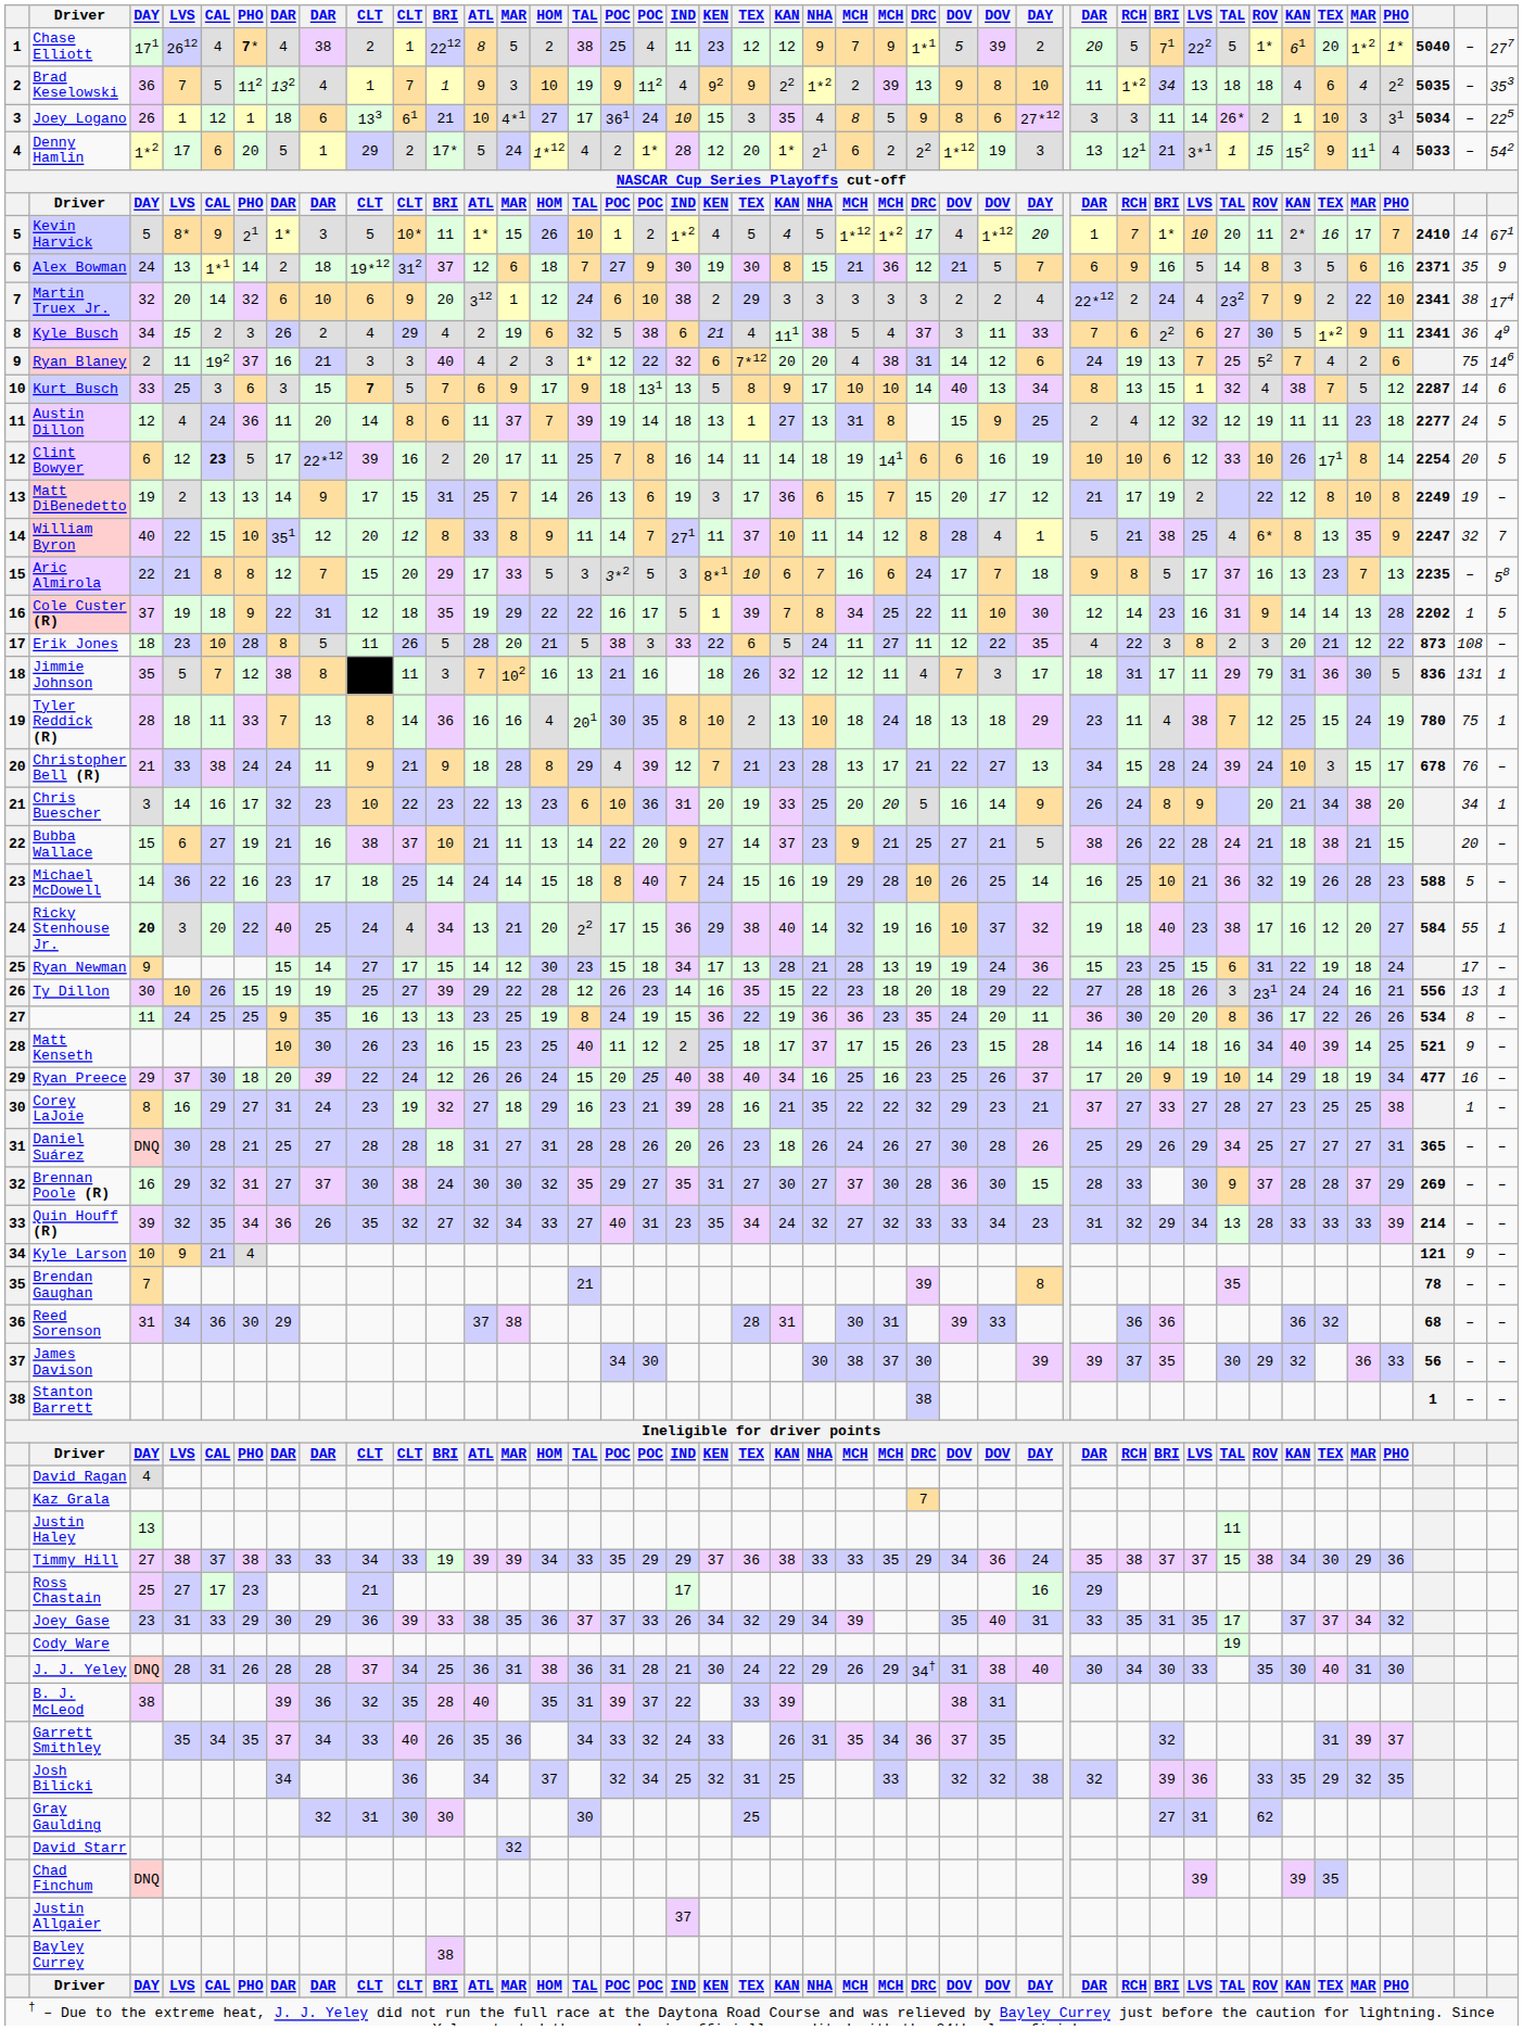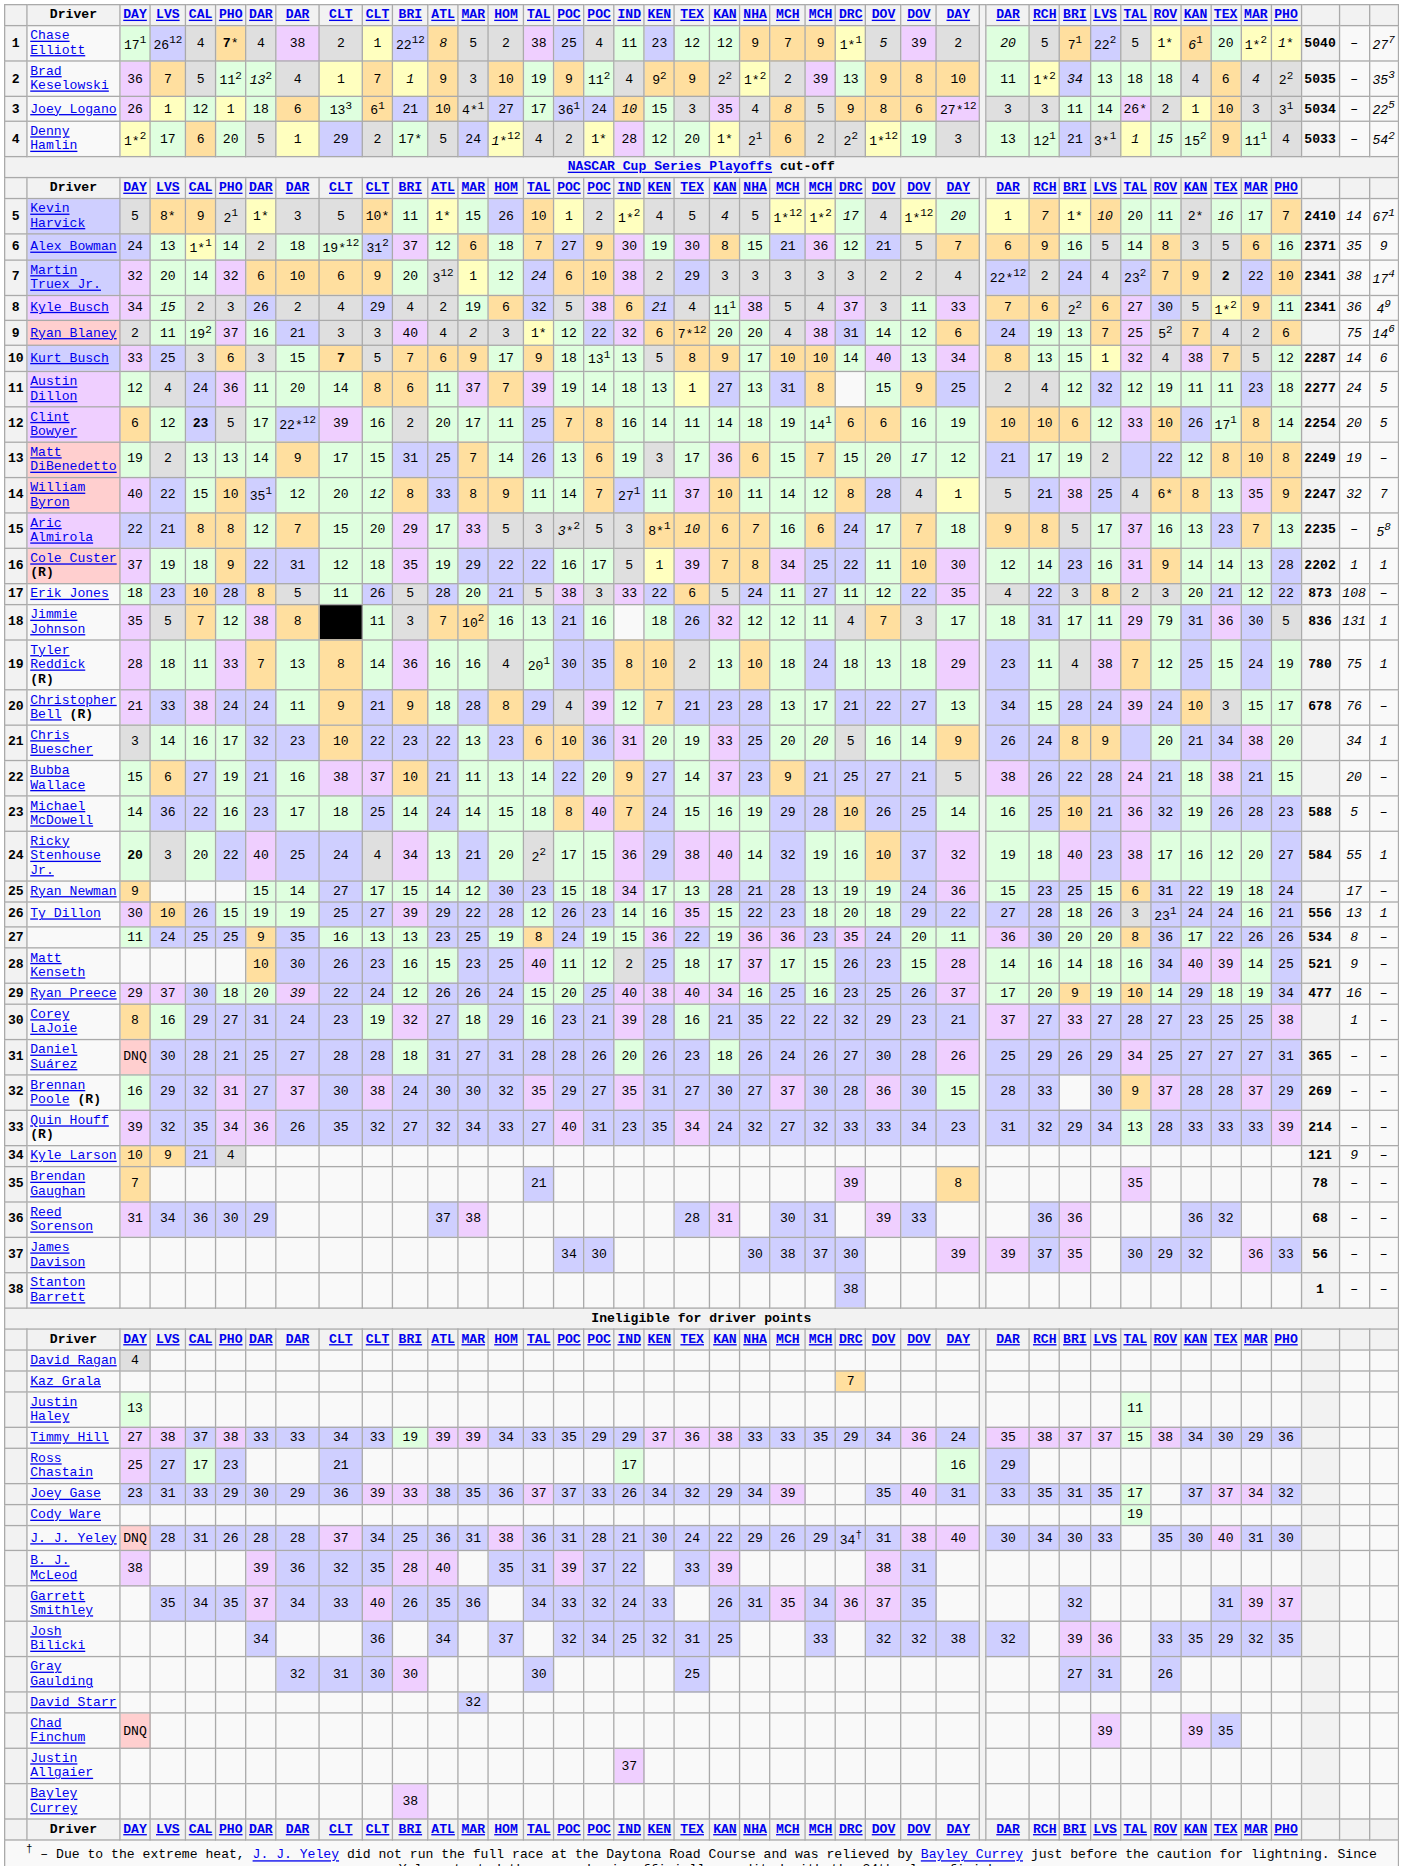Martin Truex Jr. | column 37: normal -> bold
Cole Custer (R) | column 42: 5 -> 1
Gray Gaulding | ROV: 62 -> 26
